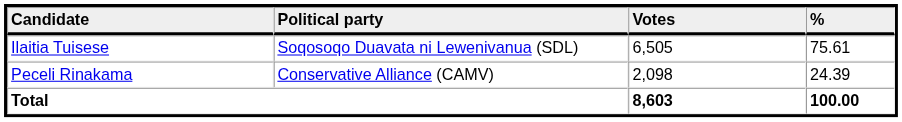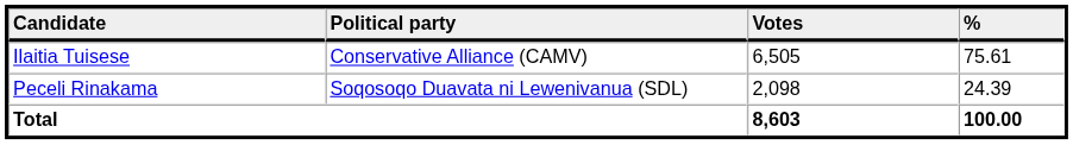Ilaitia Tuisese | Political party: Soqosoqo Duavata ni Lewenivanua (SDL) -> Conservative Alliance (CAMV)
Peceli Rinakama | Political party: Conservative Alliance (CAMV) -> Soqosoqo Duavata ni Lewenivanua (SDL)
